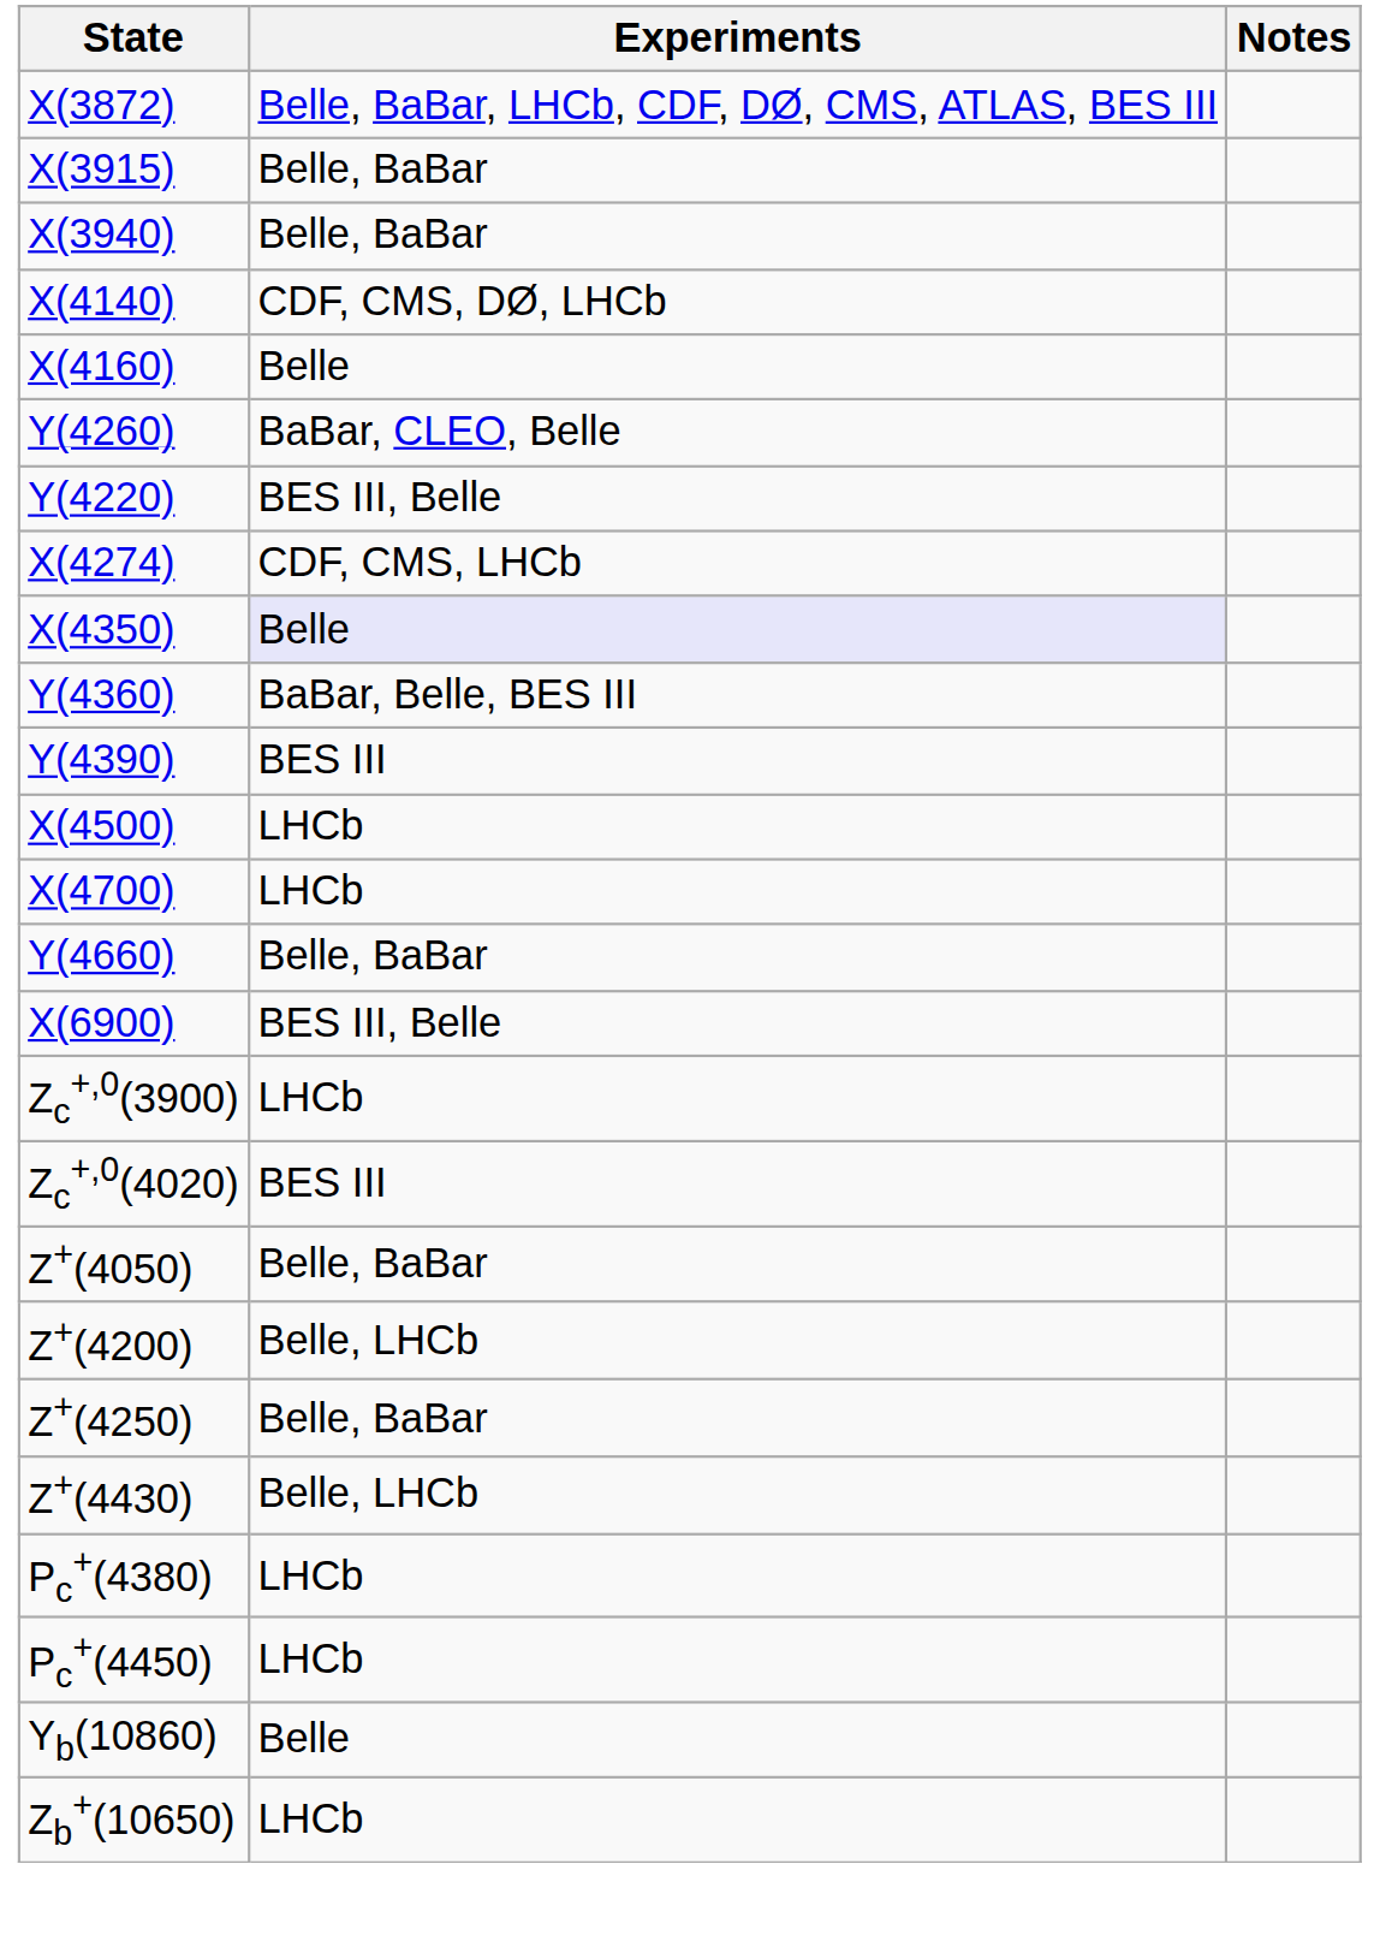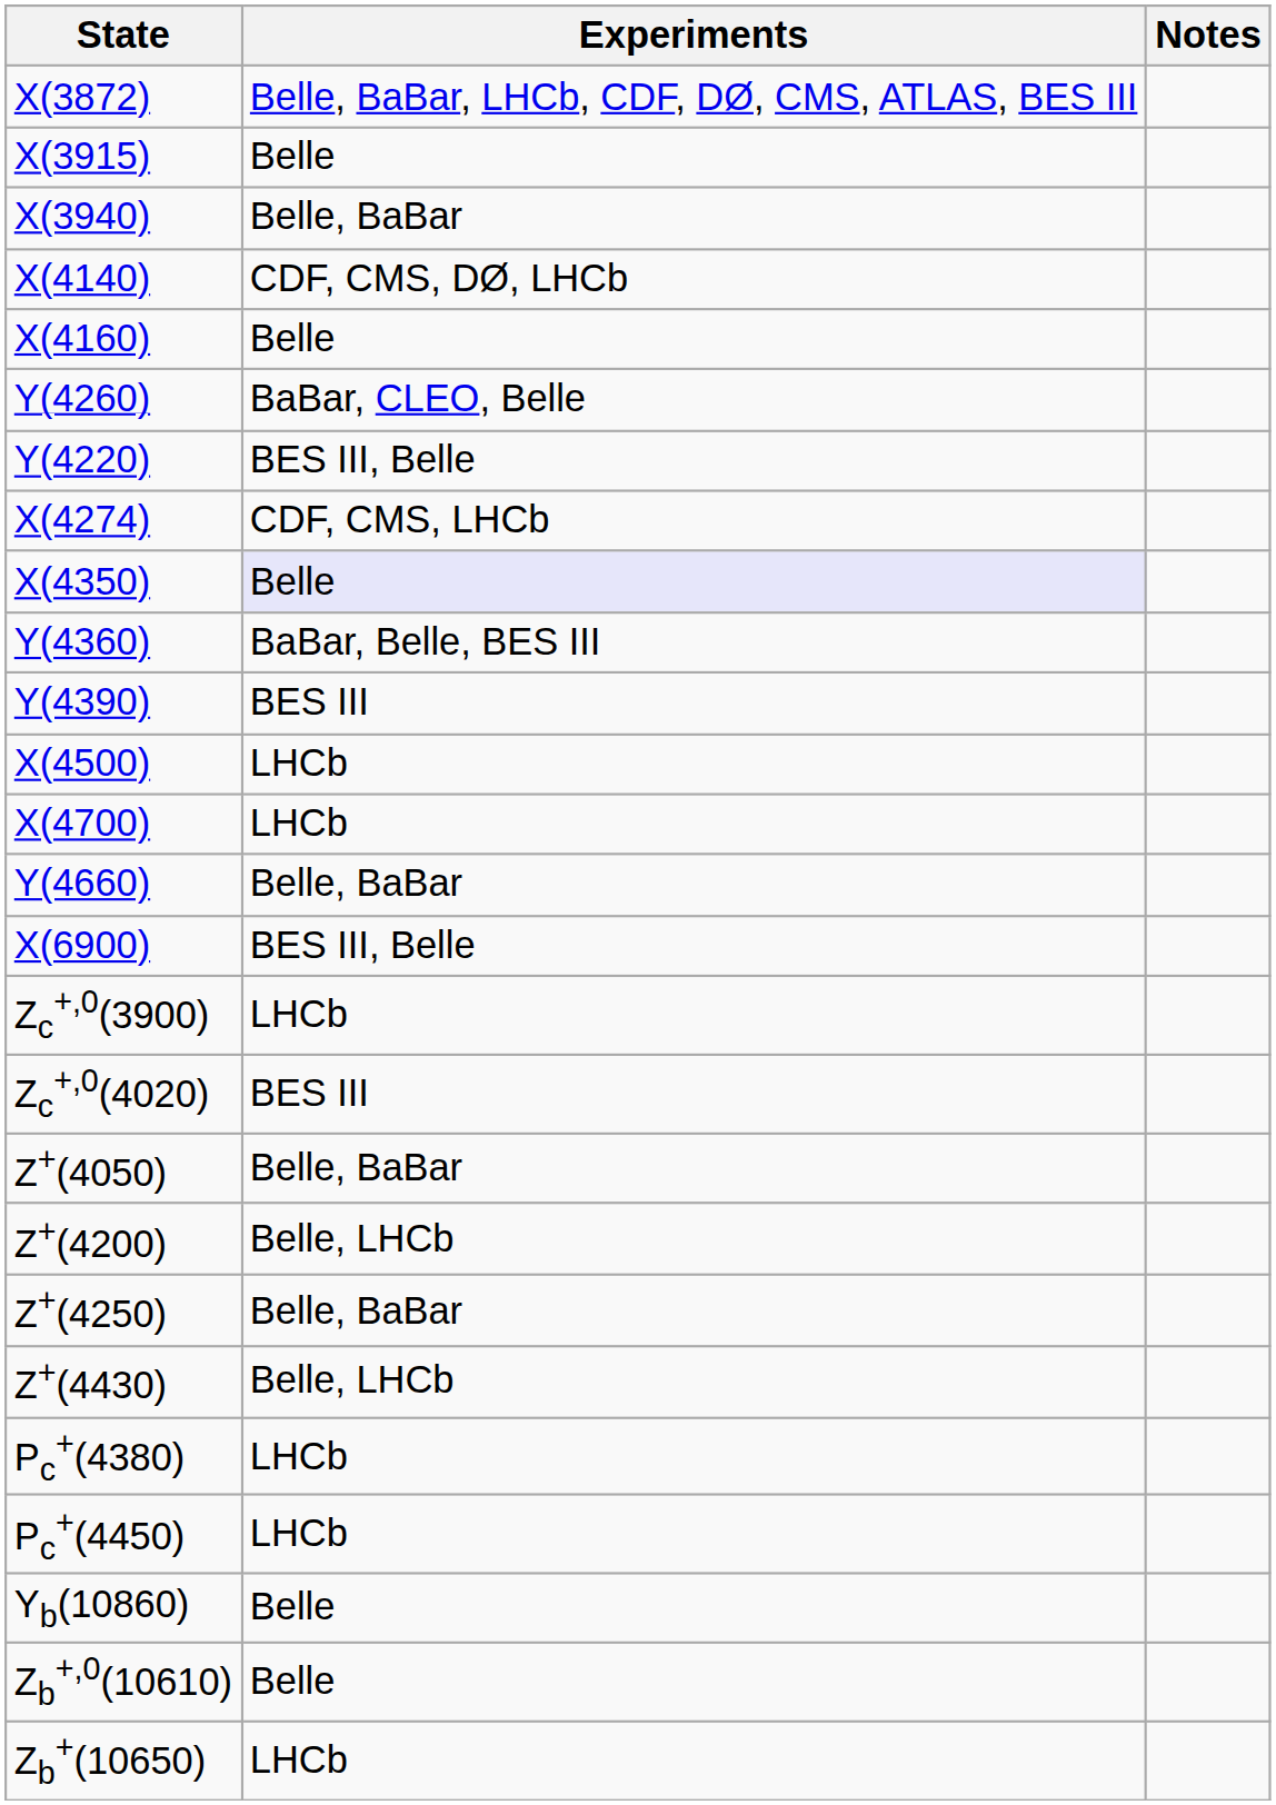X(3915) | Experiments: Belle, BaBar -> Belle
+ row: Zb+,0(10610) | Belle
